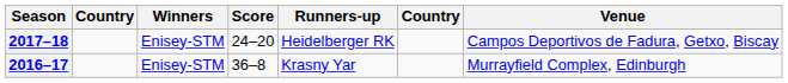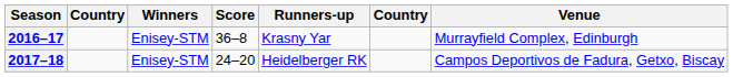rows swapped: 2016–17 <-> 2017–18
